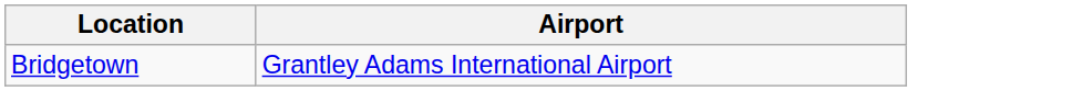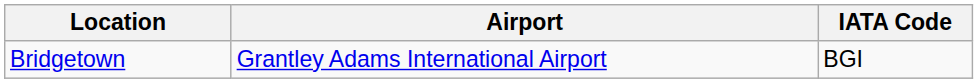+ column: IATA Code | BGI
